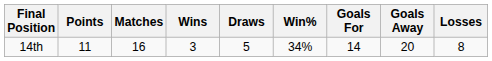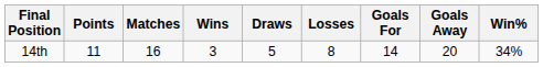columns swapped: Losses <-> Win%
